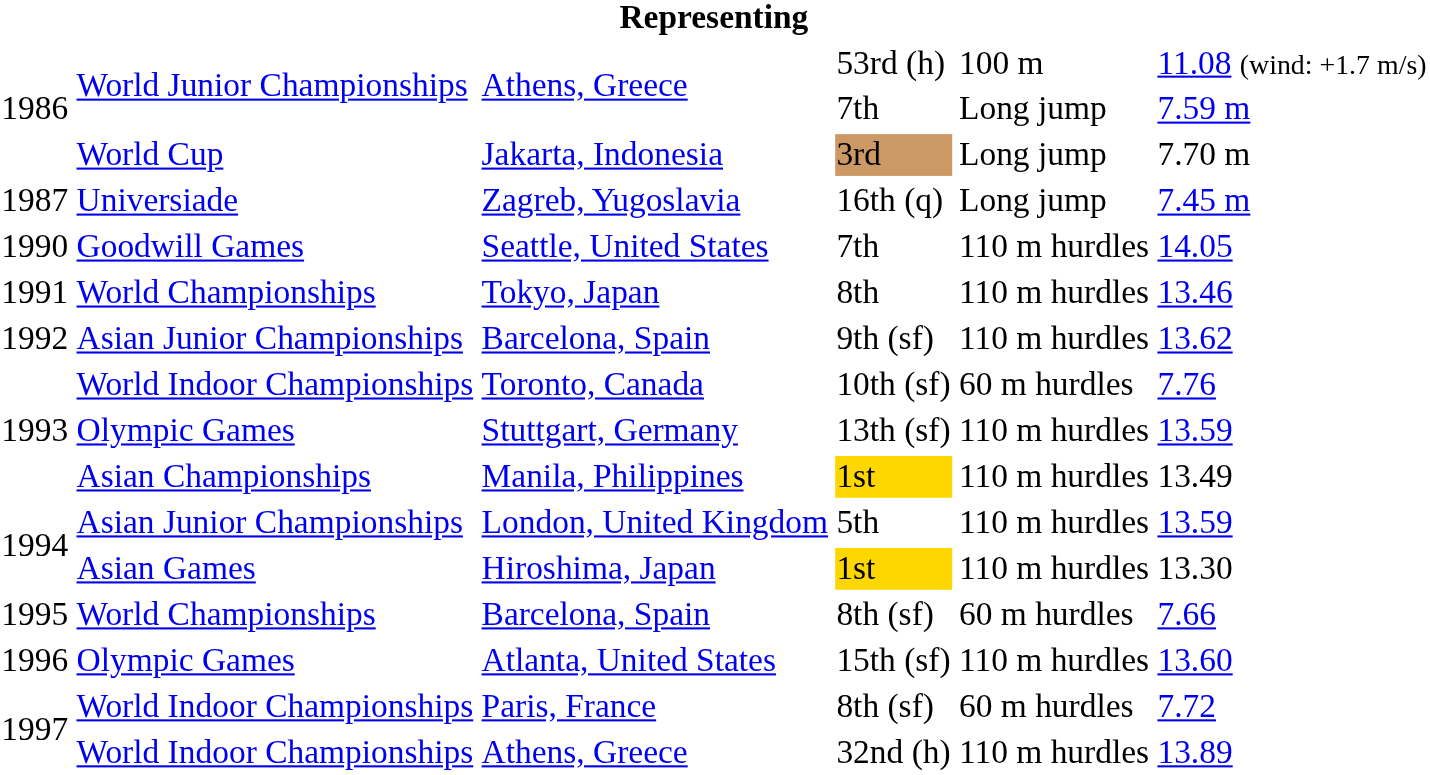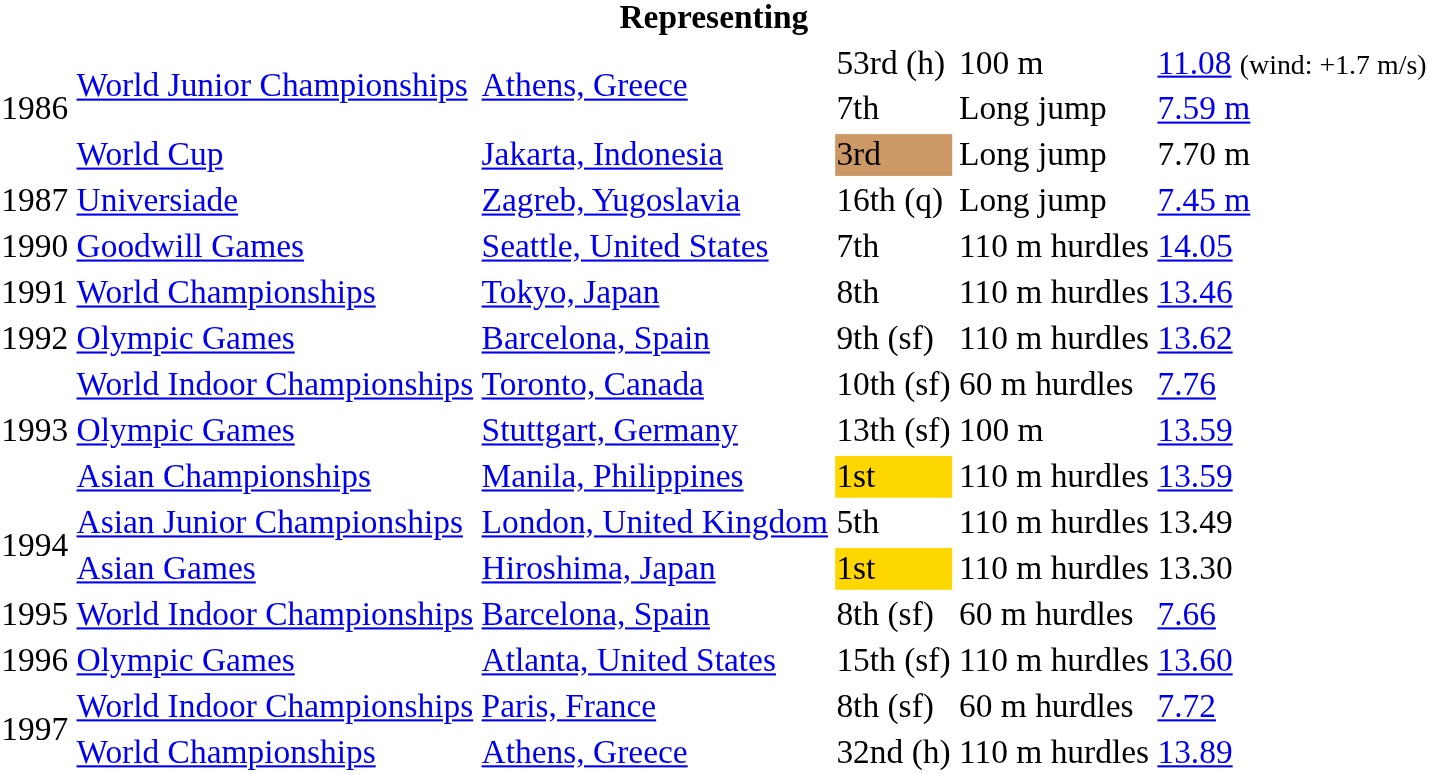Barcelona, Spain / 9th (sf) | column 2: Asian Junior Championships -> Olympic Games
Stuttgart, Germany | column 5: 110 m hurdles -> 100 m
Manila, Philippines | column 6: 13.49 -> 13.59
London, United Kingdom | column 6: 13.59 -> 13.49
Barcelona, Spain / 8th (sf) | column 2: World Championships -> World Indoor Championships
Athens, Greece / 32nd (h) | column 2: World Indoor Championships -> World Championships
